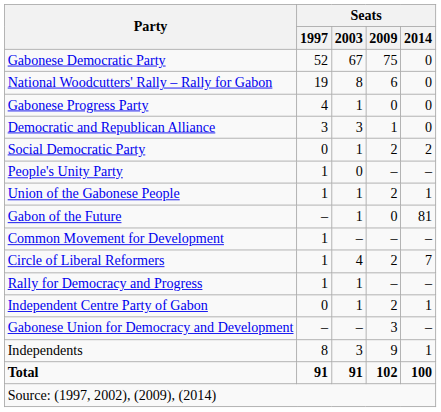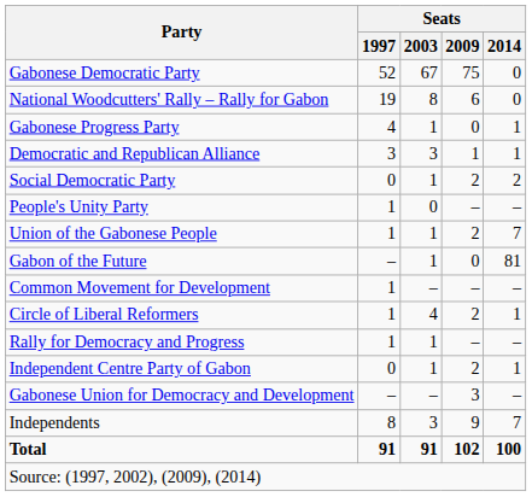Gabonese Progress Party | Seats / 2014: 0 -> 1
Democratic and Republican Alliance | Seats / 2014: 0 -> 1
Union of the Gabonese People | Seats / 2014: 1 -> 7
Circle of Liberal Reformers | Seats / 2014: 7 -> 1
Independents | Seats / 2014: 1 -> 7
